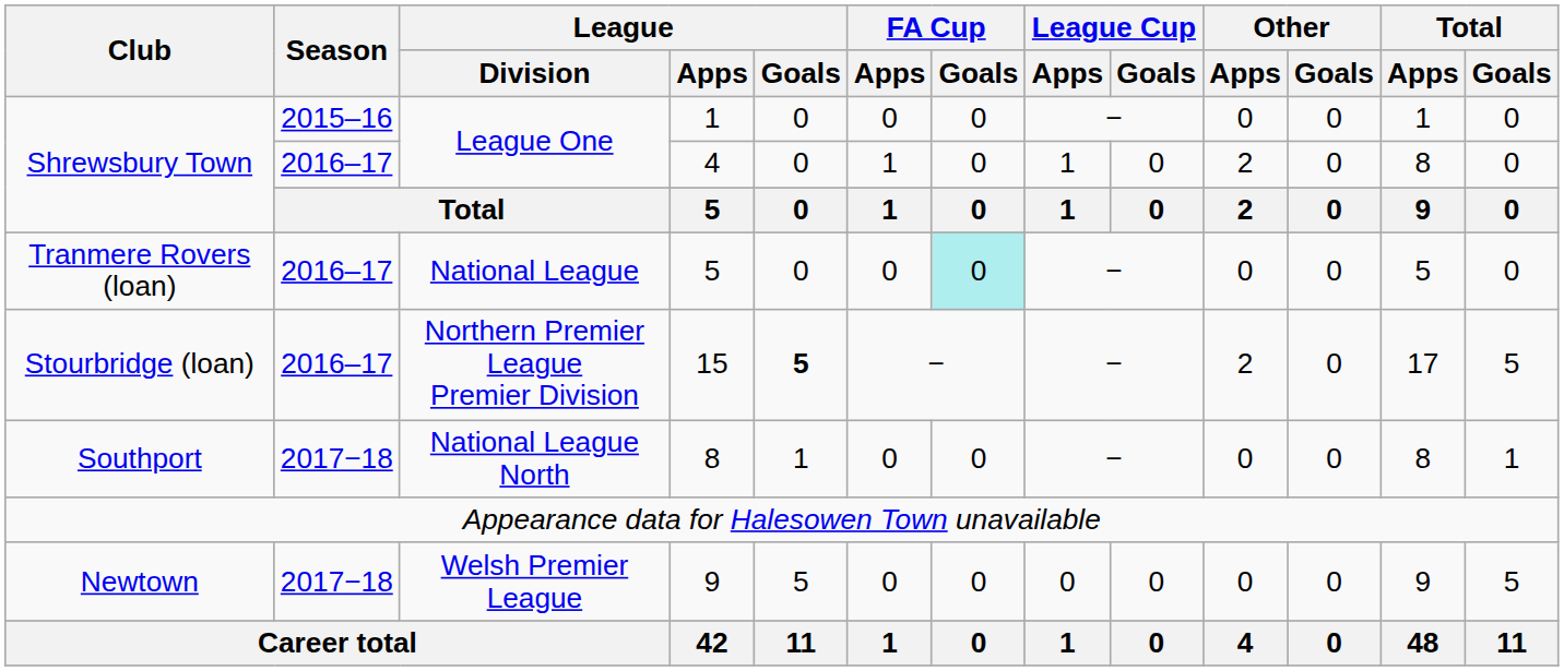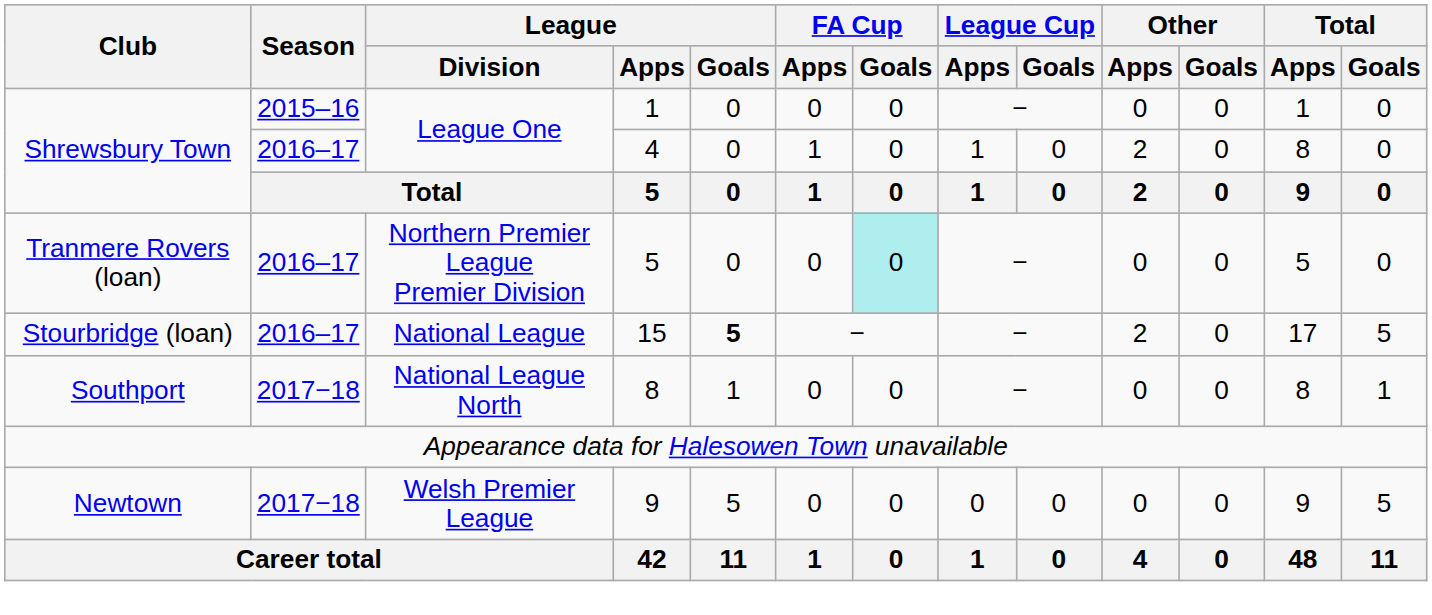Tranmere Rovers (loan) / 5 | League / Division: National League -> Northern Premier League Premier Division
15 | League / Division: Northern Premier League Premier Division -> National League
